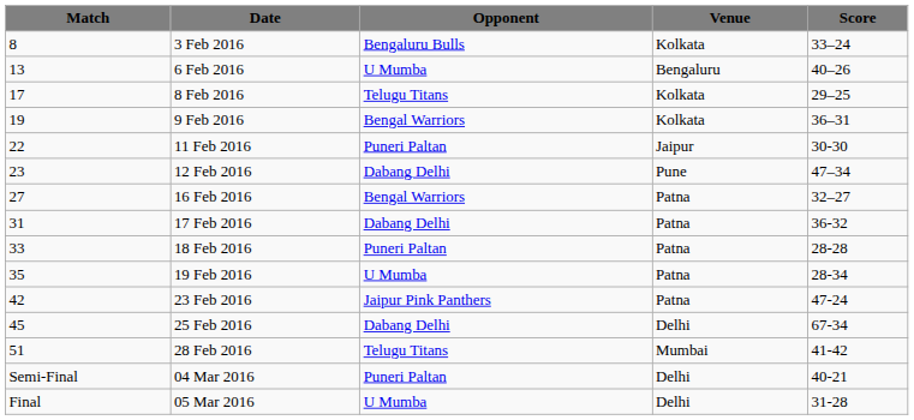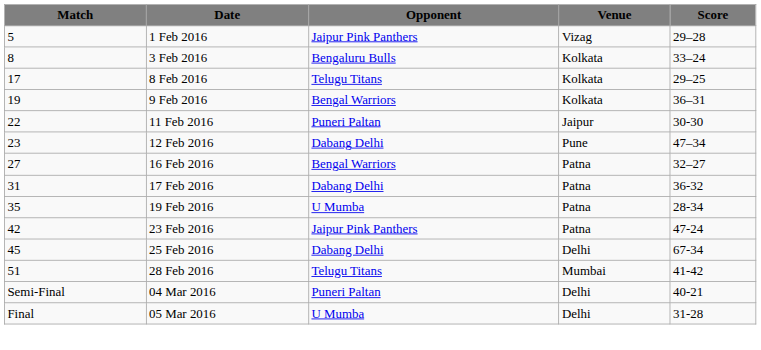+ row: 5 | 1 Feb 2016 | Jaipur Pink Panthers | Vizag | 29–28
- row: 13 | 6 Feb 2016 | U Mumba | Bengaluru | 40–26
- row: 33 | 18 Feb 2016 | Puneri Paltan | Patna | 28-28
